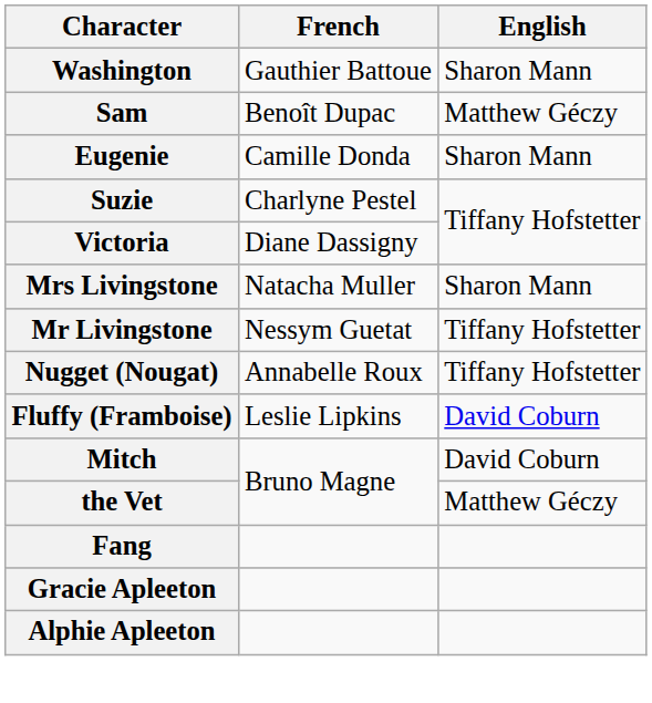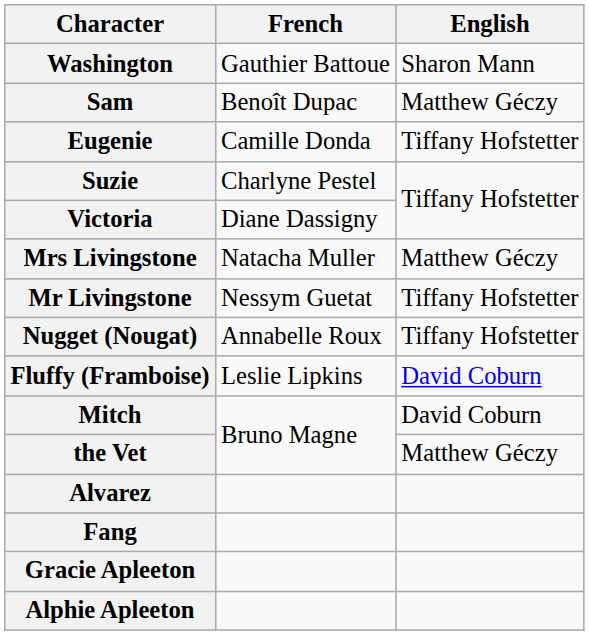Eugenie | English: Sharon Mann -> Tiffany Hofstetter
Mrs Livingstone | English: Sharon Mann -> Matthew Géczy
+ row: Alvarez
